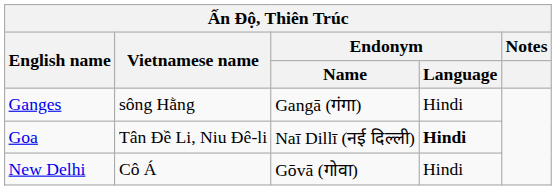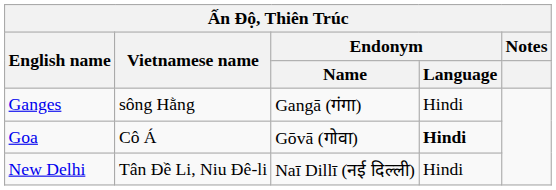Goa | Vietnamese name: Tân Đề Li, Niu Đê-li -> Cô Á
Goa | Endonym / Name: Naī Dillī (नई दिल्ली) -> Gōvā (गोवा)
New Delhi | Vietnamese name: Cô Á -> Tân Đề Li, Niu Đê-li
New Delhi | Endonym / Name: Gōvā (गोवा) -> Naī Dillī (नई दिल्ली)
